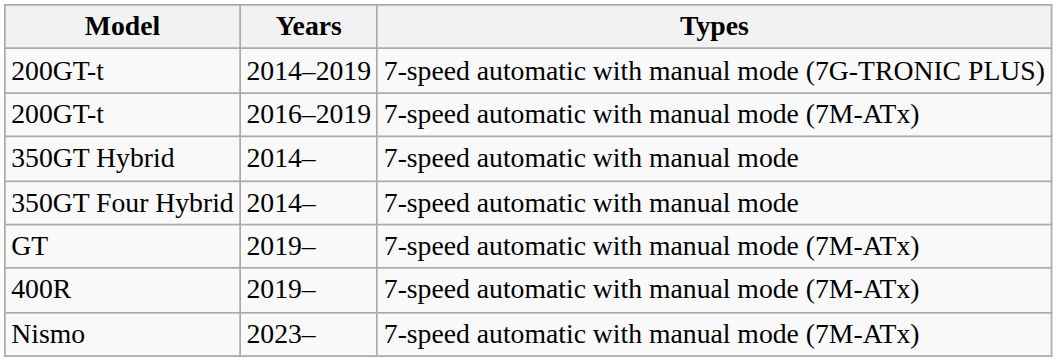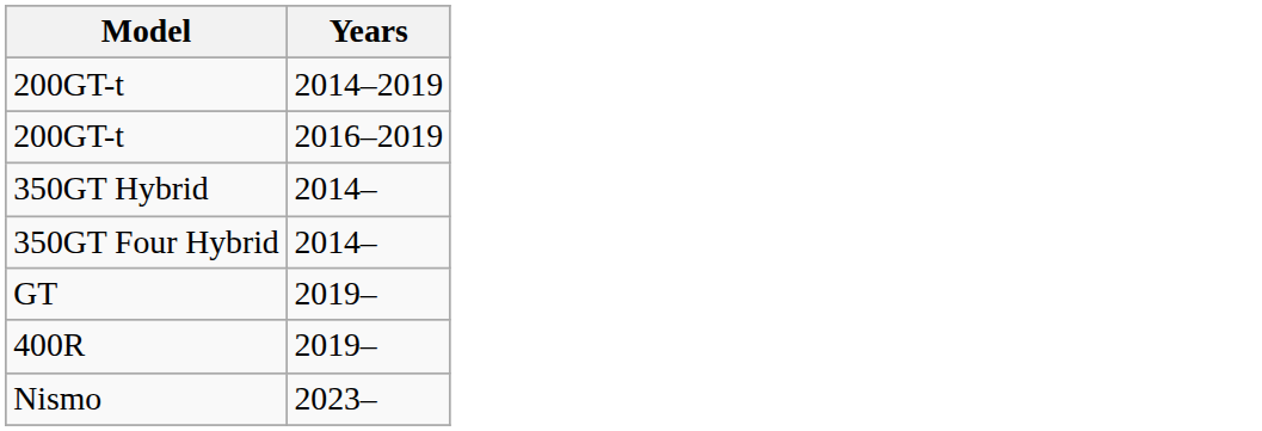- column: Types | 7-speed automatic with manual mode (7G-TRONIC PLUS) | 7-speed automatic with manual mode (7M-ATx) | 7-speed automatic with manual mode | 7-speed automatic with manual mode | 7-speed automatic with manual mode (7M-ATx) | 7-speed automatic with manual mode (7M-ATx) | 7-speed automatic with manual mode (7M-ATx)
